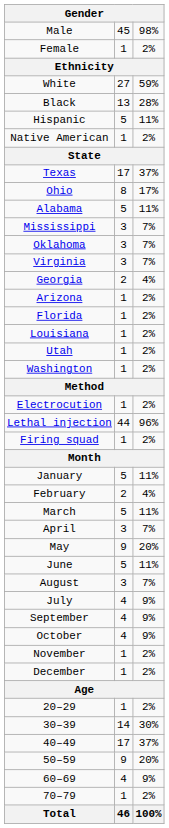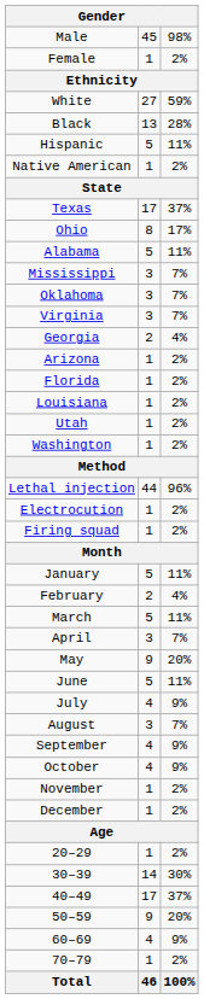rows swapped: Lethal injection <-> Electrocution
rows swapped: July <-> August
